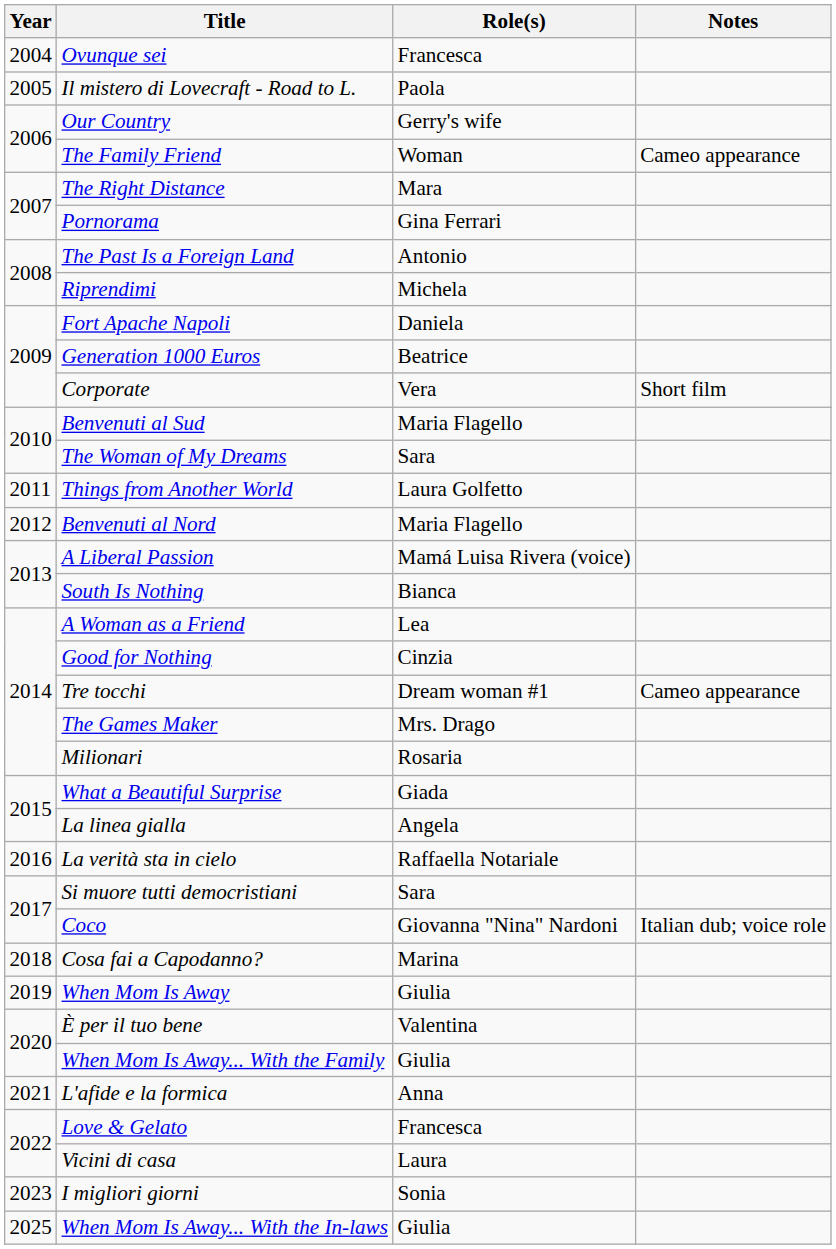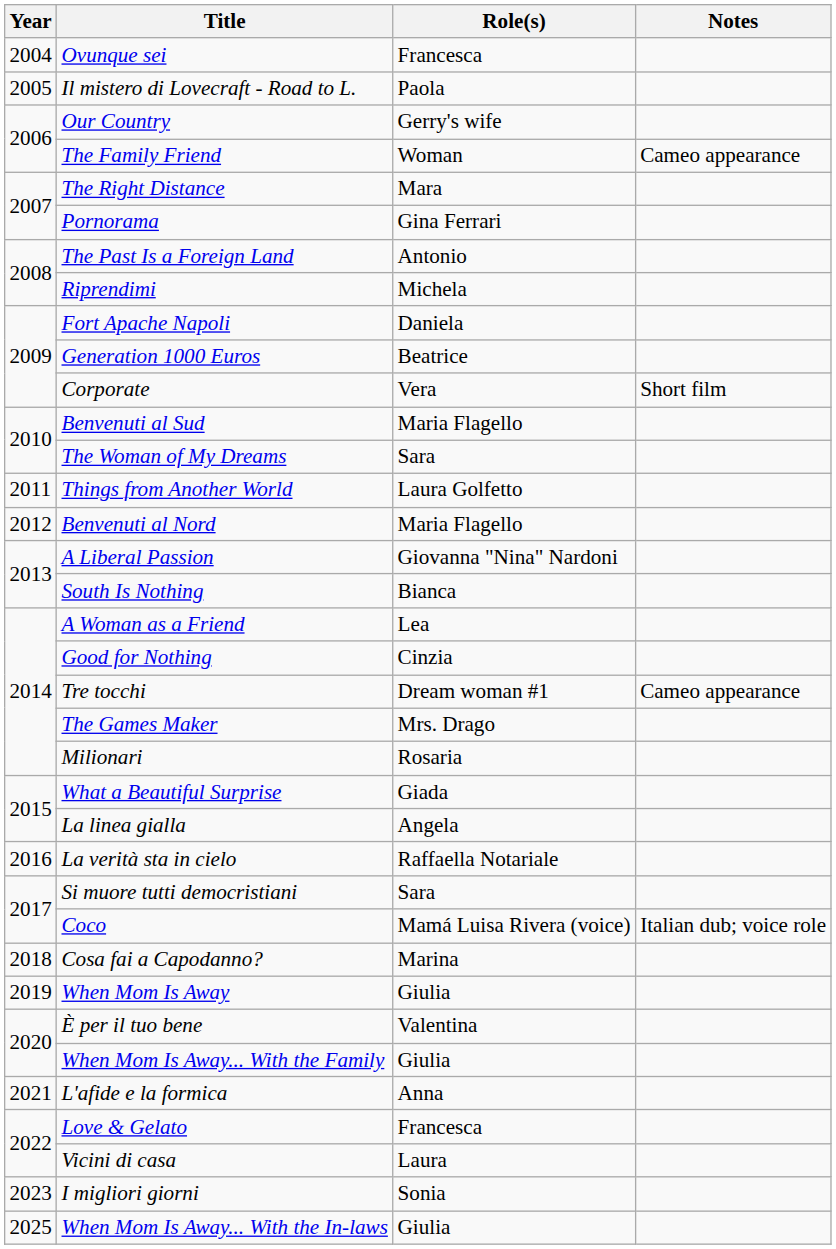A Liberal Passion | Role(s): Mamá Luisa Rivera (voice) -> Giovanna "Nina" Nardoni
Coco | Role(s): Giovanna "Nina" Nardoni -> Mamá Luisa Rivera (voice)
